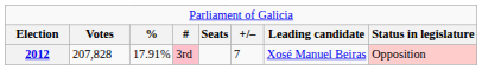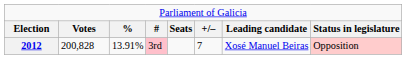2012 | column 2: 207,828 -> 200,828
2012 | column 3: 17.91% -> 13.91%
